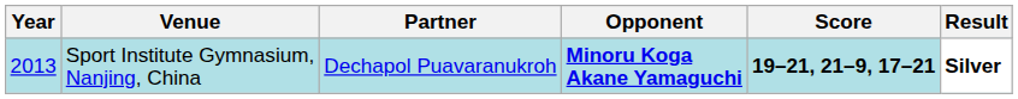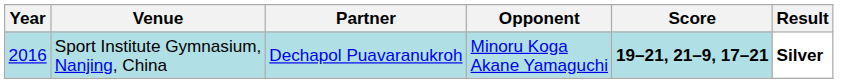Sport Institute Gymnasium, Nanjing, China | Year: 2013 -> 2016
Sport Institute Gymnasium, Nanjing, China | Opponent: bold -> normal
